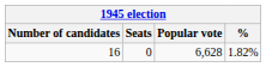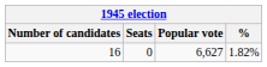16 | Popular vote: 6,628 -> 6,627
